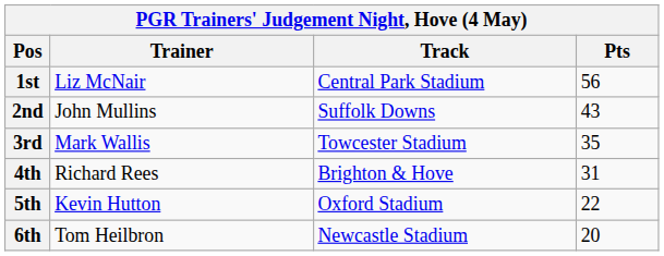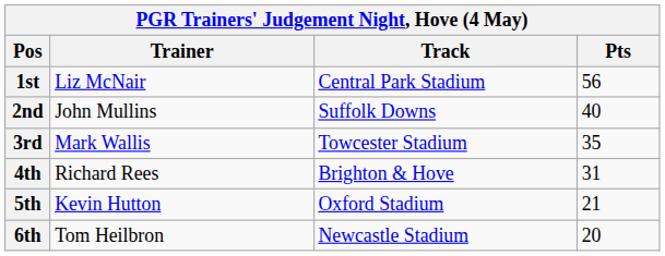2nd | Pts: 43 -> 40
5th | Pts: 22 -> 21
